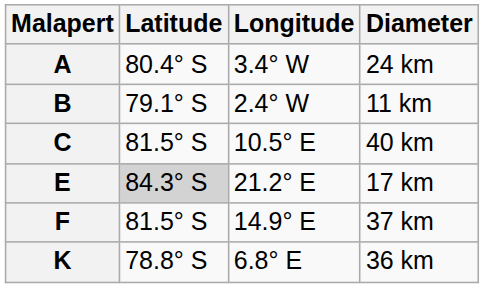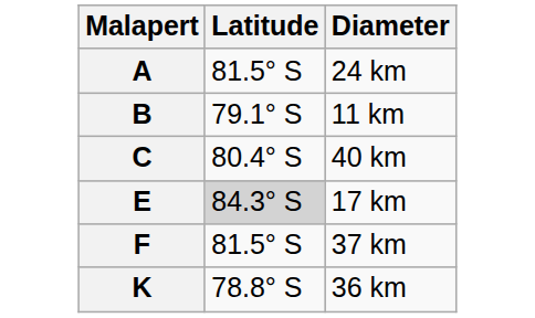- column: Longitude | 3.4° W | 2.4° W | 10.5° E | 21.2° E | 14.9° E | 6.8° E
A | Latitude: 80.4° S -> 81.5° S
C | Latitude: 81.5° S -> 80.4° S
